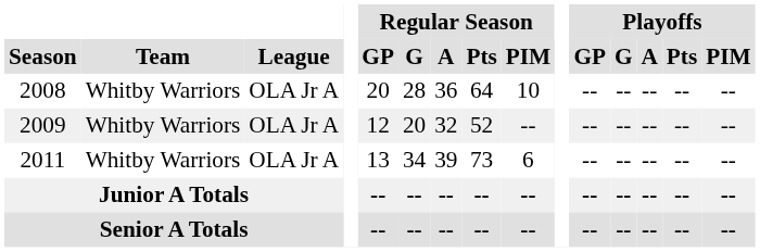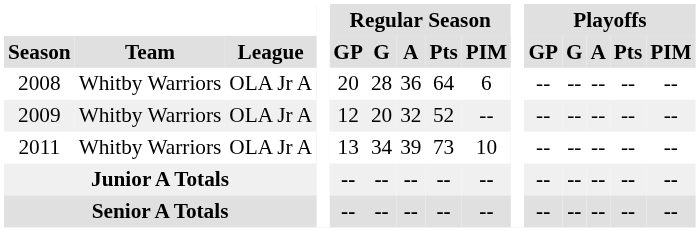2008 | Regular Season / PIM: 10 -> 6
2011 | Regular Season / PIM: 6 -> 10
